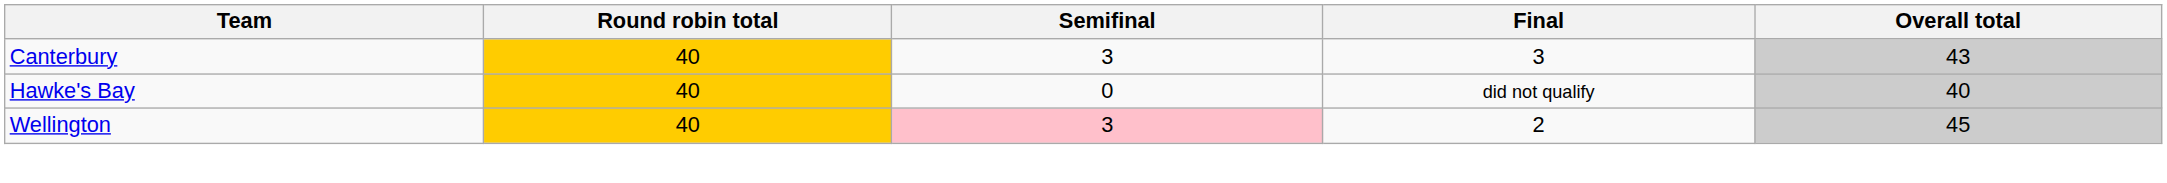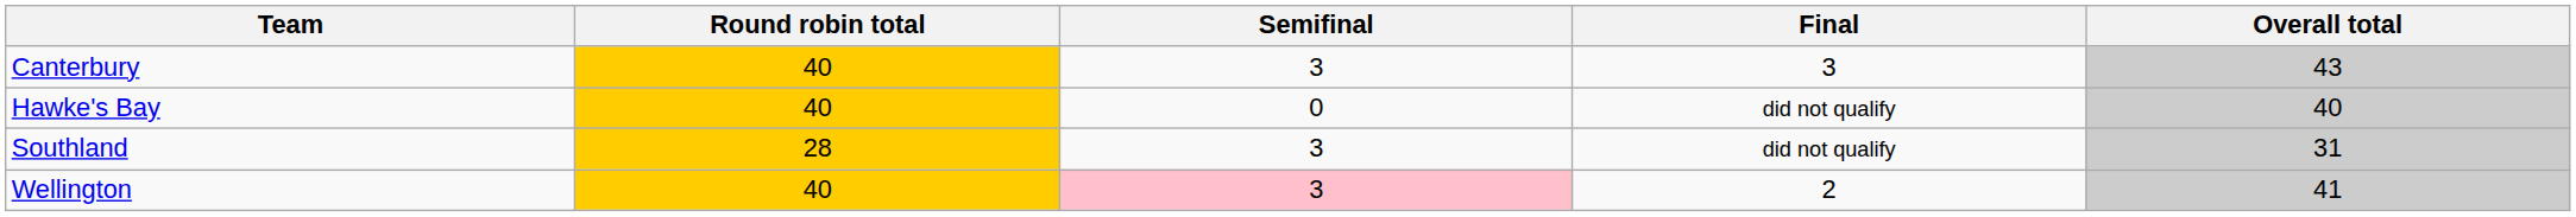+ row: Southland | 28 | 3 | did not qualify | 31
Wellington | Overall total: 45 -> 41
